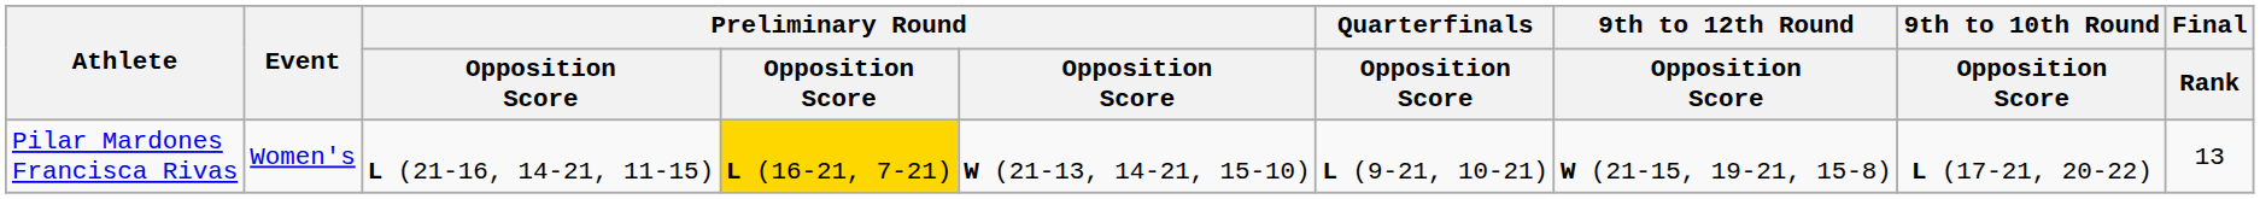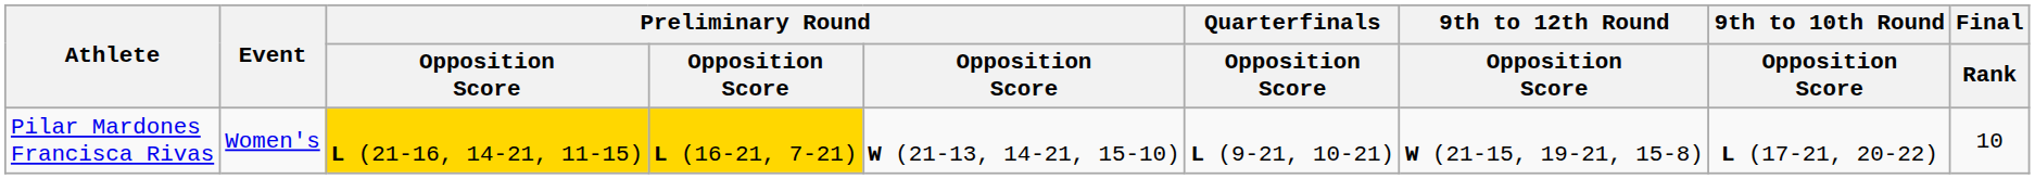Pilar Mardones Francisca Rivas | column 3: no background -> gold background
Pilar Mardones Francisca Rivas | Final / Rank: 13 -> 10
